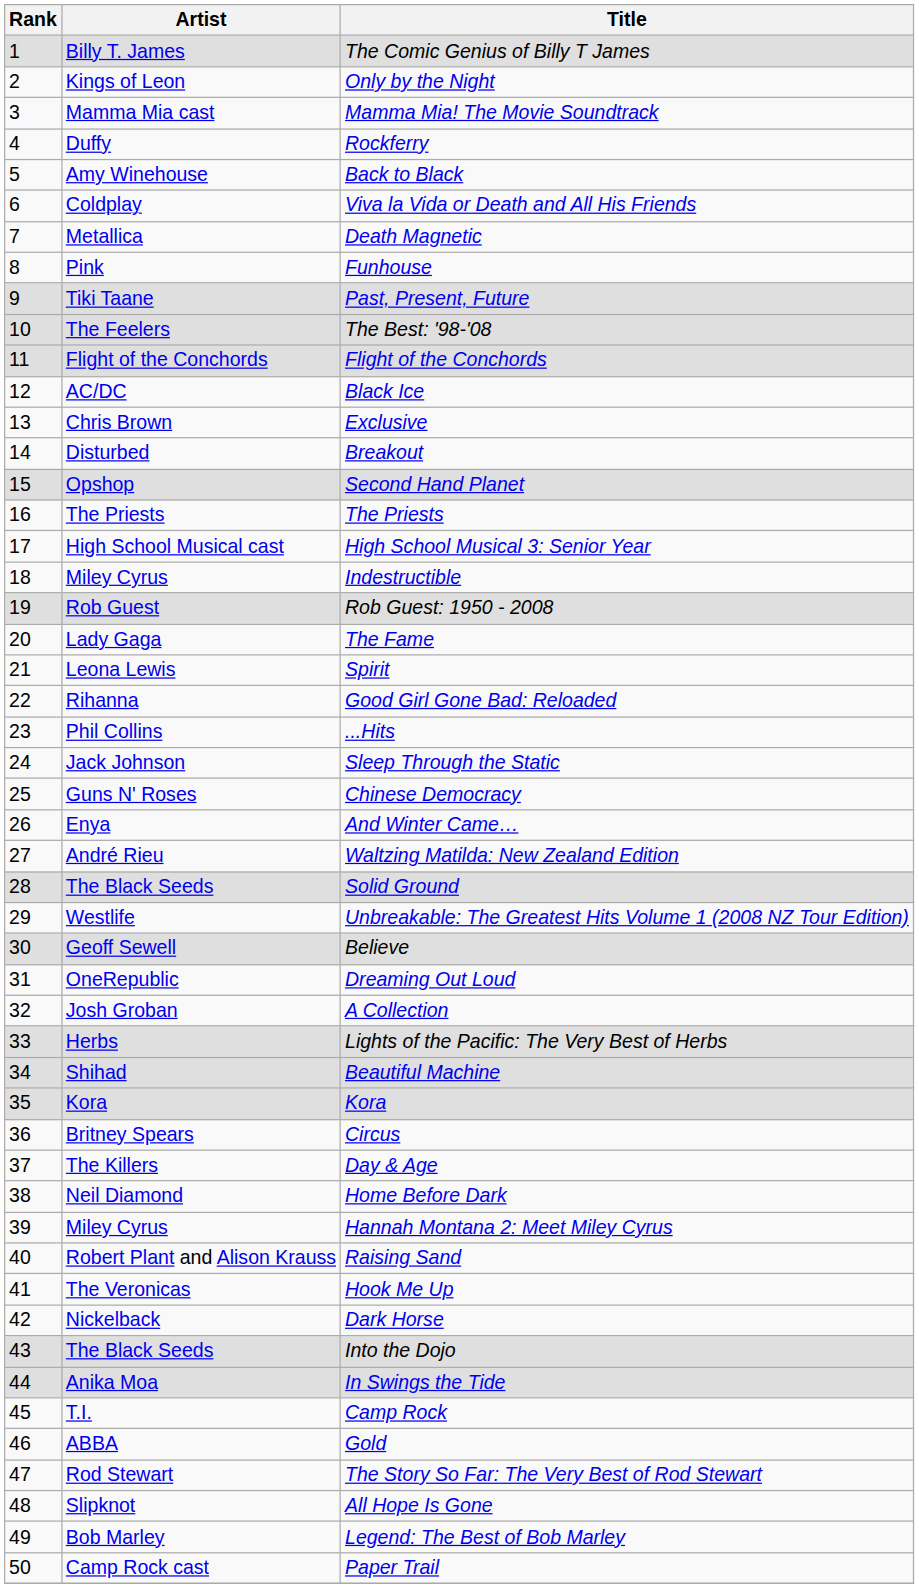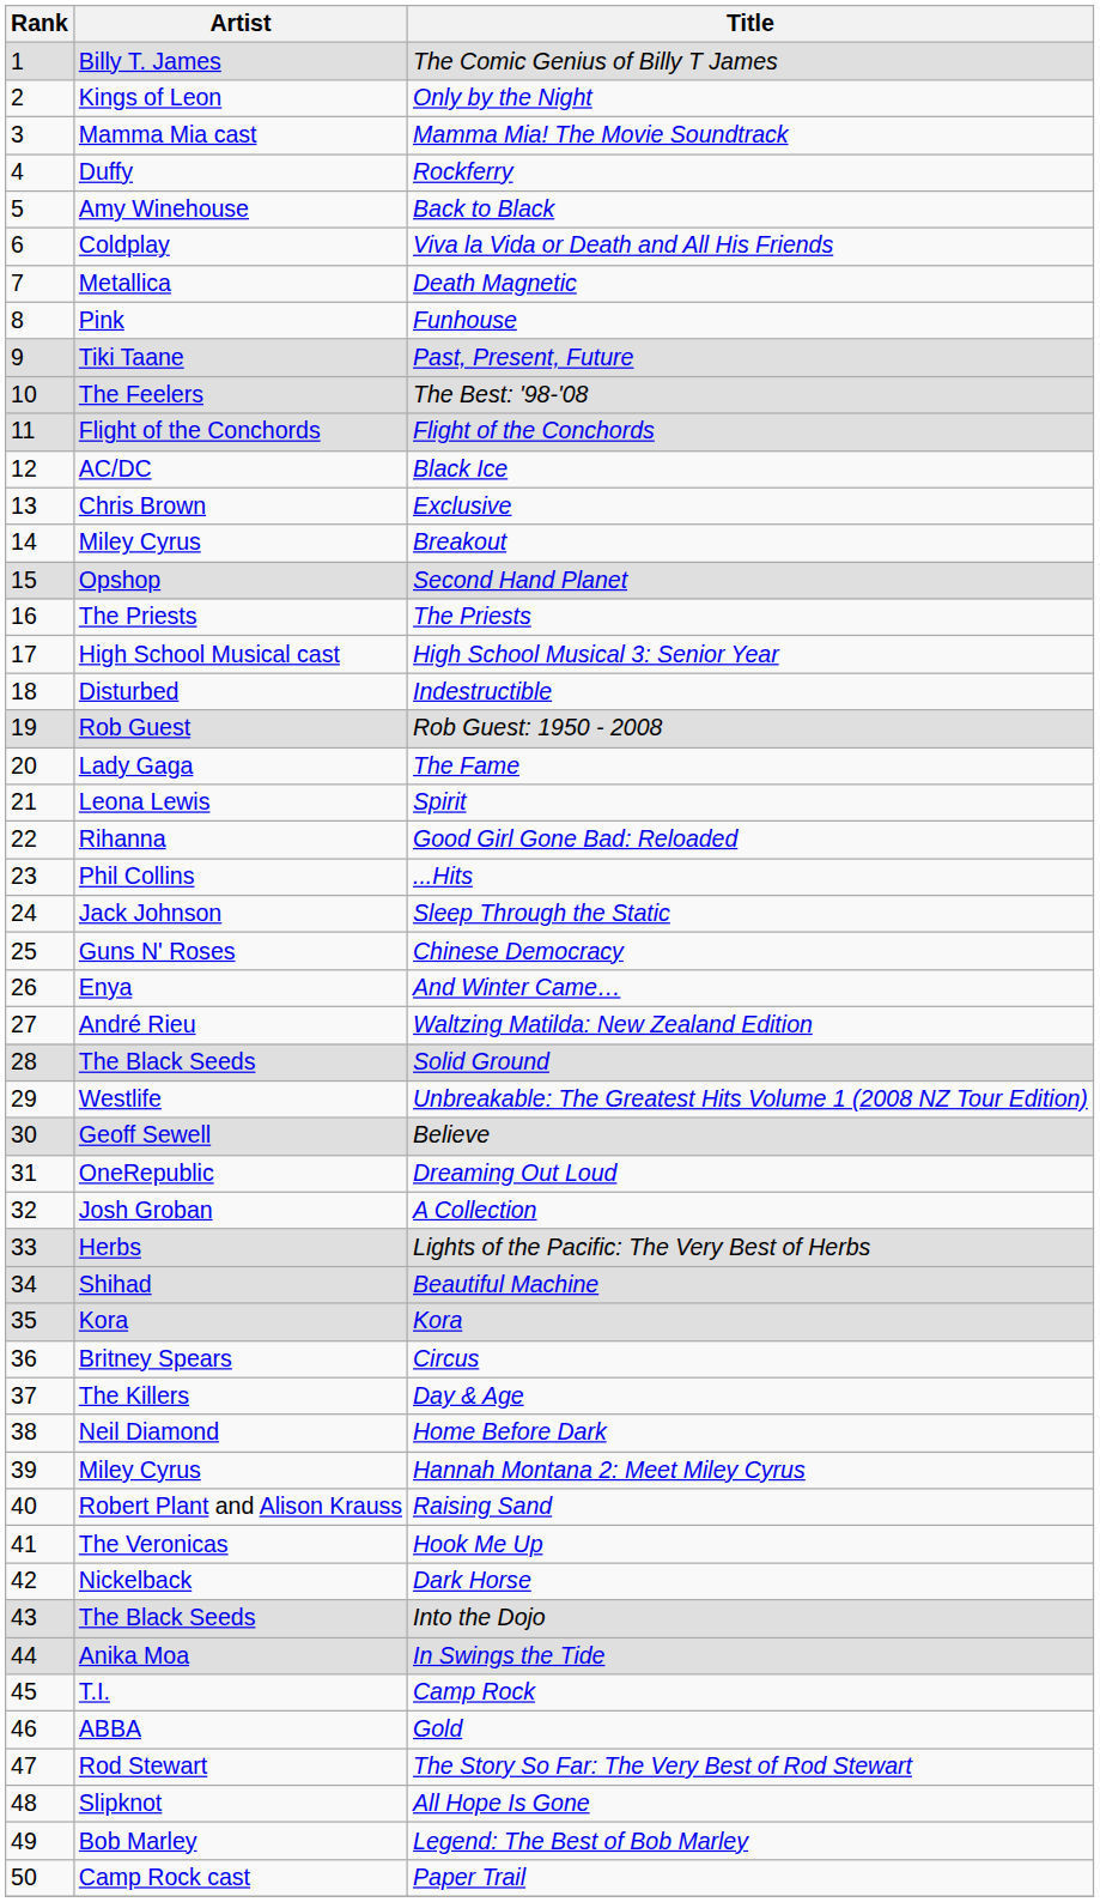Breakout | Artist: Disturbed -> Miley Cyrus
Indestructible | Artist: Miley Cyrus -> Disturbed
